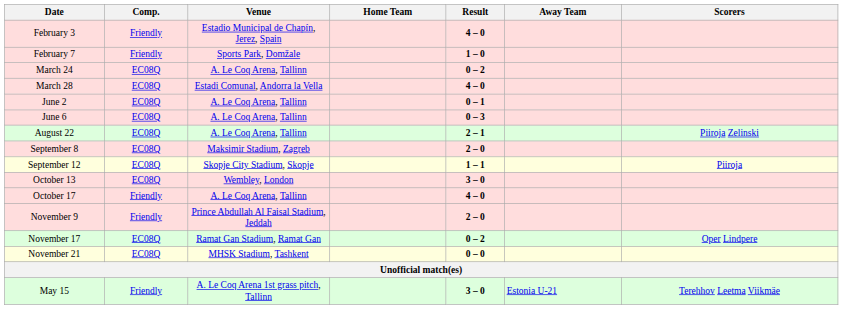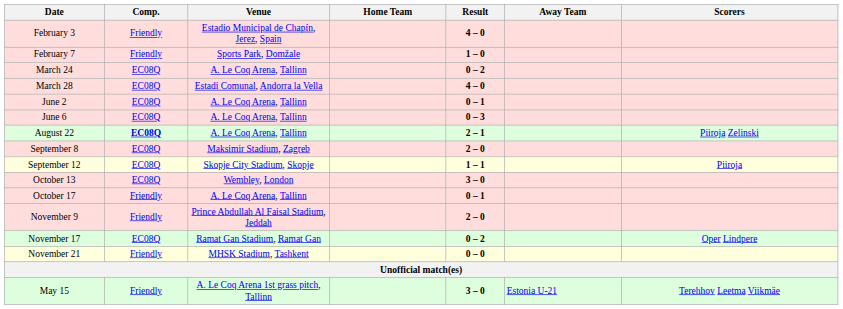August 22 | Comp.: normal -> bold
October 17 | Result: 4 – 0 -> 0 – 1
November 21 | Comp.: EC08Q -> Friendly
